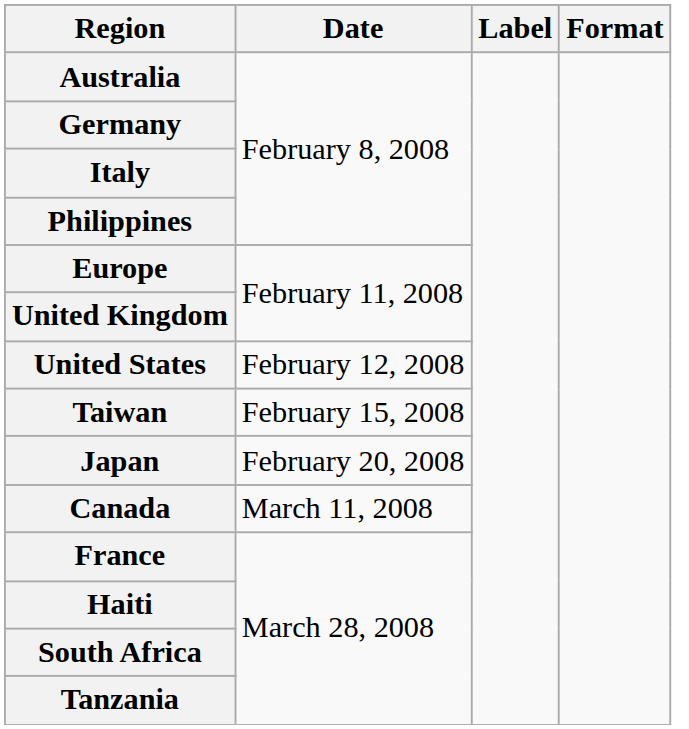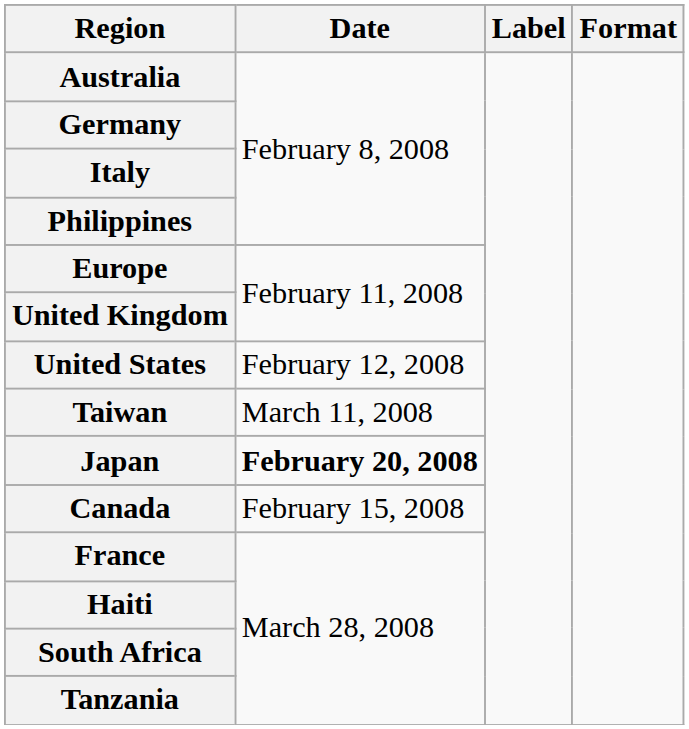Taiwan | Date: February 15, 2008 -> March 11, 2008
Japan | Date: normal -> bold
Canada | Date: March 11, 2008 -> February 15, 2008
